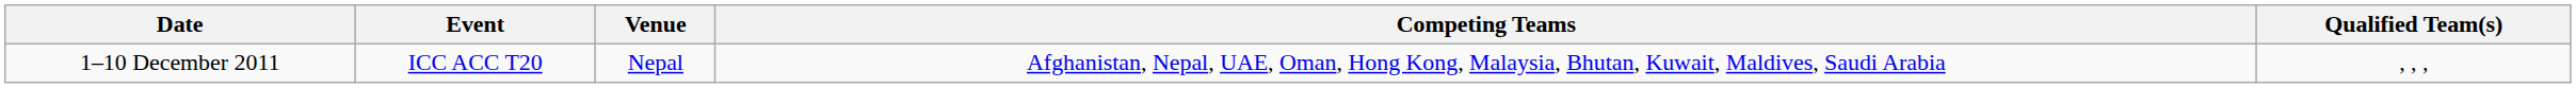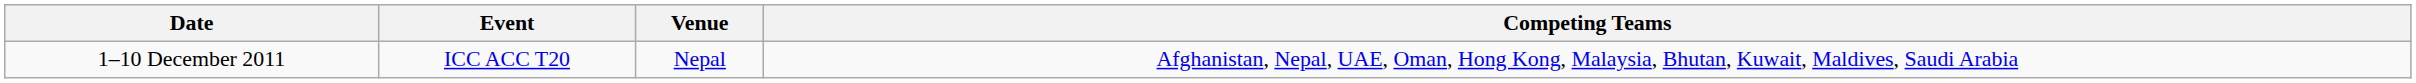- column: Qualified Team(s) | , , ,
